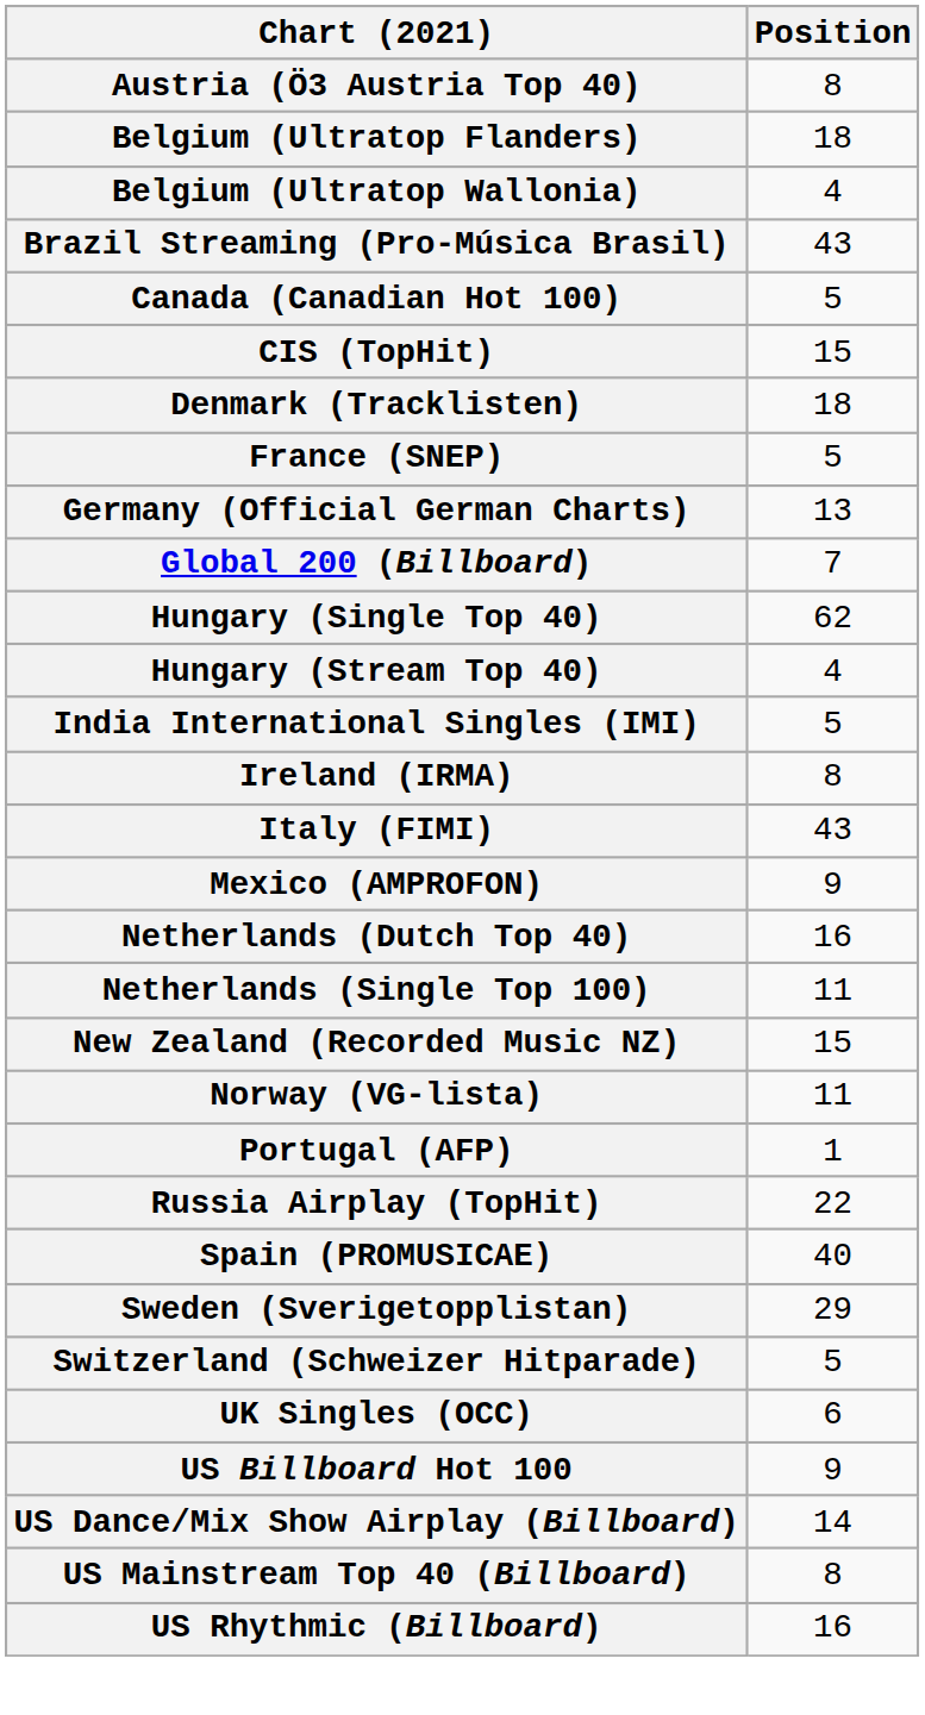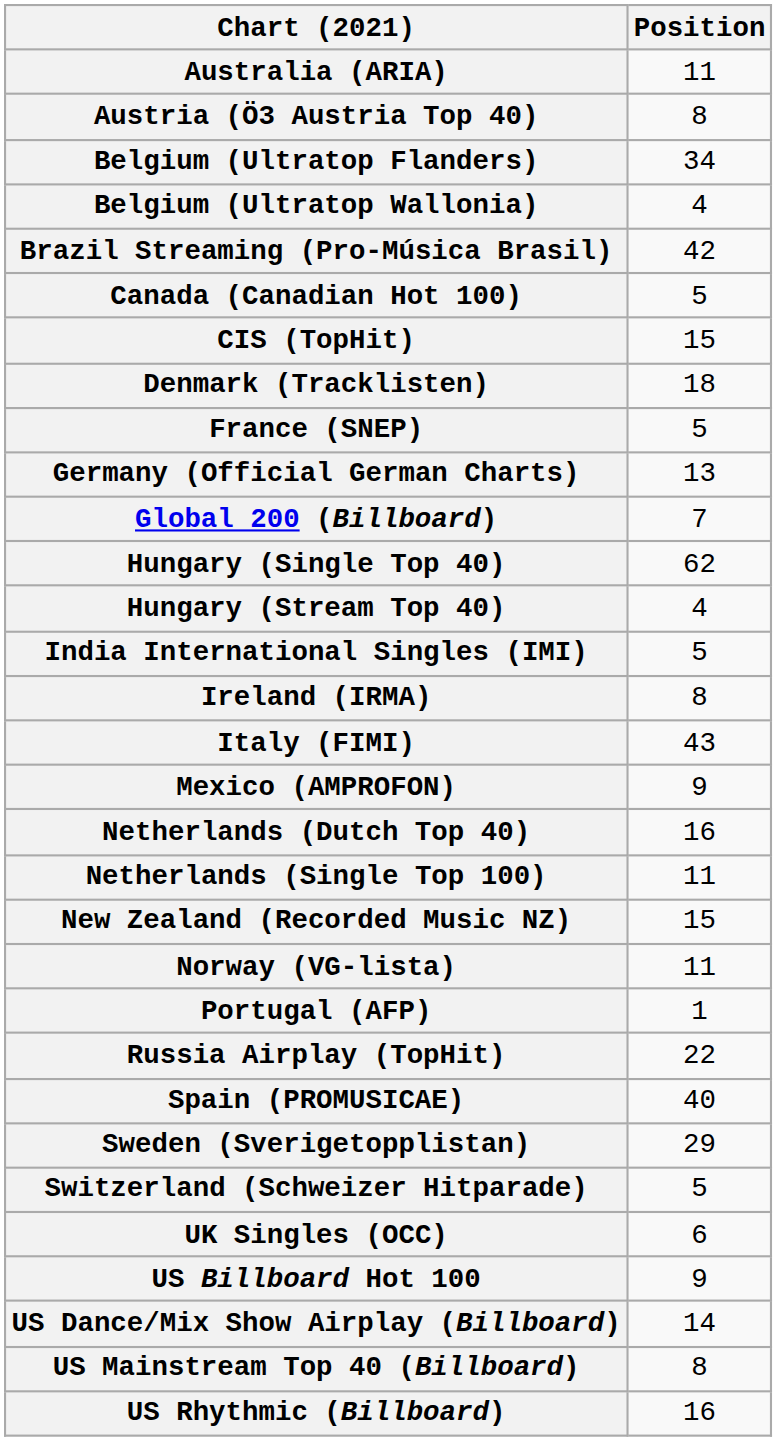+ row: Australia (ARIA) | 11
Belgium (Ultratop Flanders) | Position: 18 -> 34
Brazil Streaming (Pro-Música Brasil) | Position: 43 -> 42
